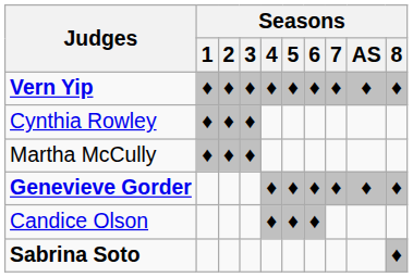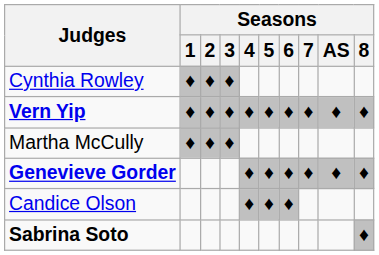rows swapped: Vern Yip <-> Cynthia Rowley
